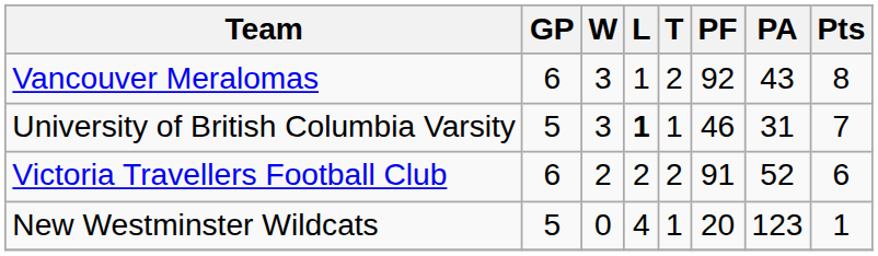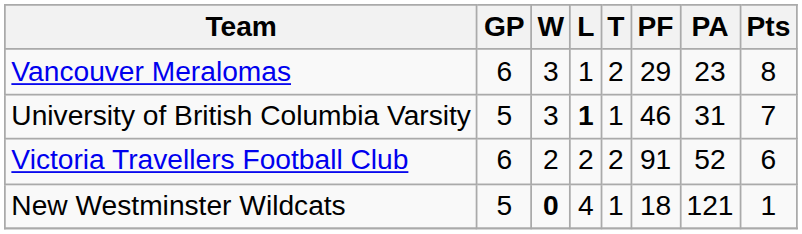Vancouver Meralomas | PF: 92 -> 29
Vancouver Meralomas | PA: 43 -> 23
New Westminster Wildcats | W: normal -> bold
New Westminster Wildcats | PF: 20 -> 18
New Westminster Wildcats | PA: 123 -> 121
